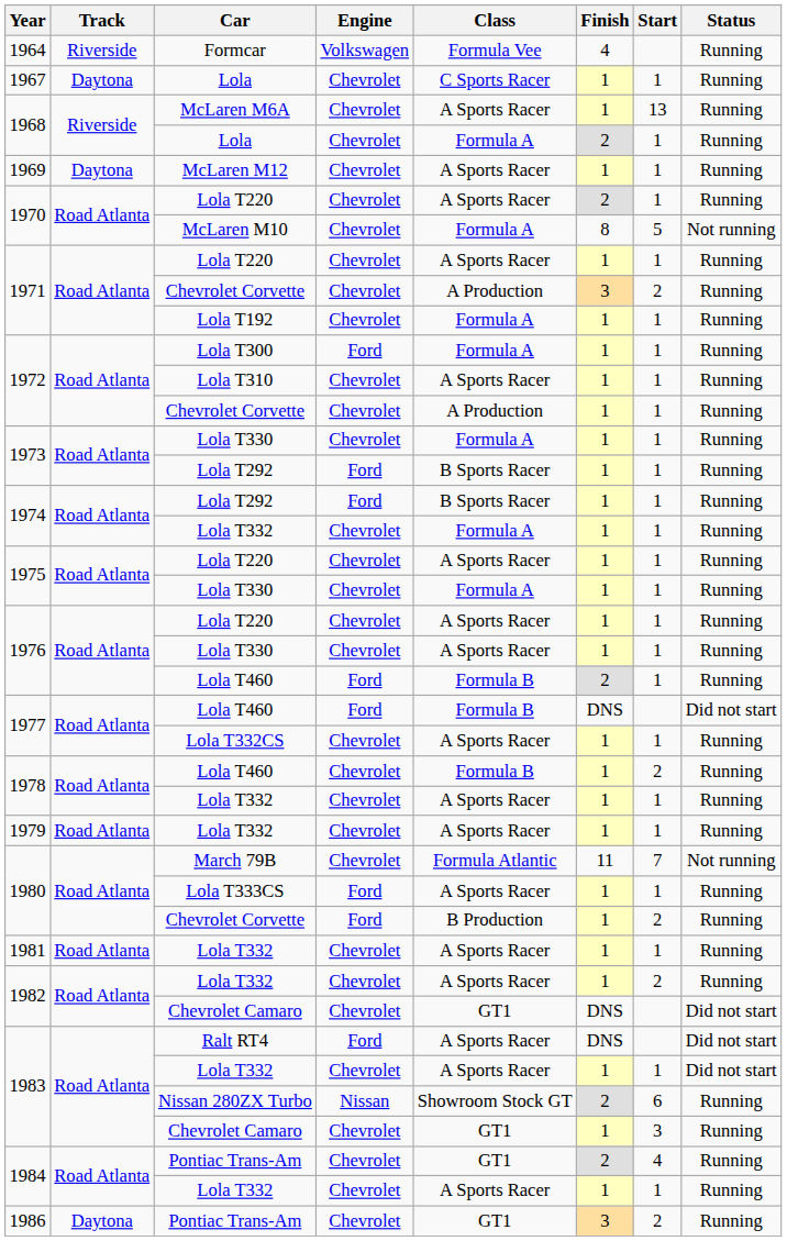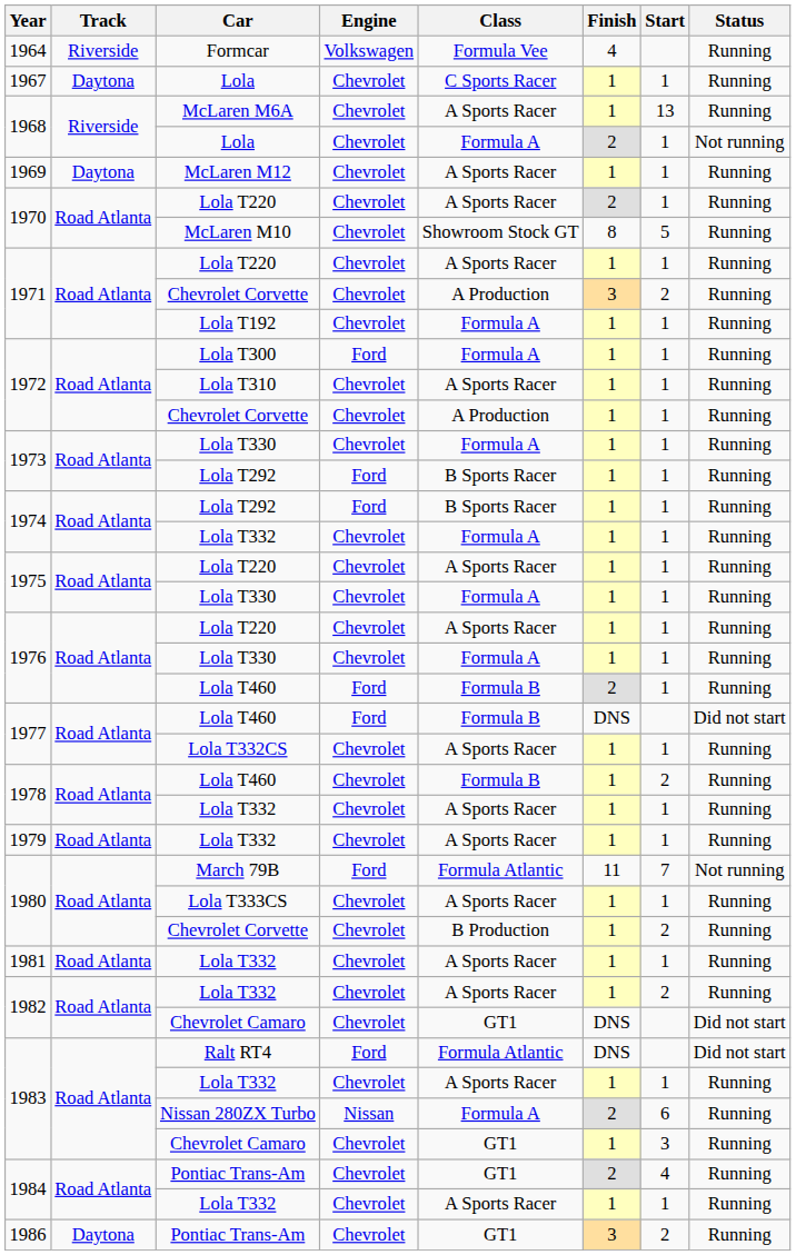1968 / Lola | Status: Running -> Not running
McLaren M10 | Class: Formula A -> Showroom Stock GT
McLaren M10 | Status: Not running -> Running
1976 / Lola T330 | Class: A Sports Racer -> Formula A
March 79B | Engine: Chevrolet -> Ford
Lola T333CS | Engine: Ford -> Chevrolet
1980 / Chevrolet Corvette | Engine: Ford -> Chevrolet
Ralt RT4 | Class: A Sports Racer -> Formula Atlantic
1983 / Lola T332 | Status: Did not start -> Running
Nissan 280ZX Turbo | Class: Showroom Stock GT -> Formula A
